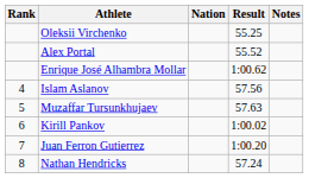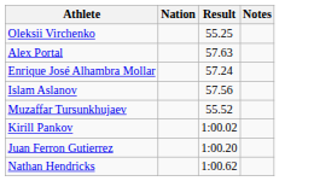- column: Rank | 4 | 5 | 6 | 7 | 8
Alex Portal | Result: 55.52 -> 57.63
Enrique José Alhambra Mollar | Result: 1:00.62 -> 57.24
Muzaffar Tursunkhujaev | Result: 57.63 -> 55.52
Nathan Hendricks | Result: 57.24 -> 1:00.62
